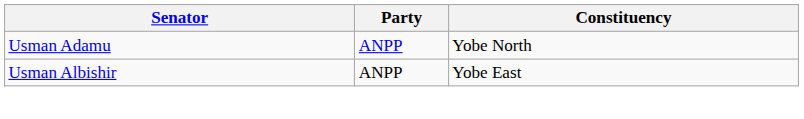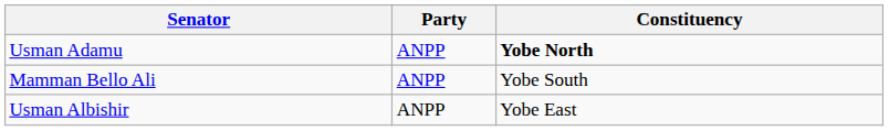Usman Adamu | Constituency: normal -> bold
+ row: Mamman Bello Ali | ANPP | Yobe South
